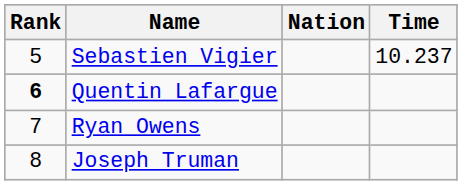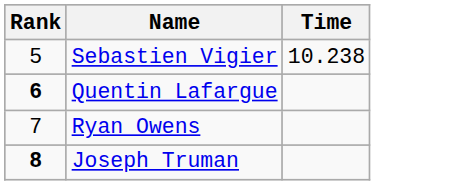- column: Nation
Sebastien Vigier | Time: 10.237 -> 10.238
Joseph Truman | Rank: normal -> bold
